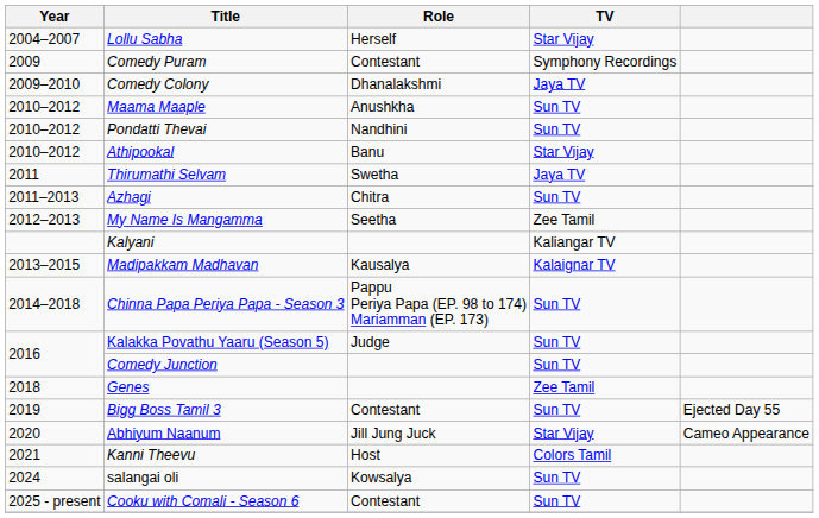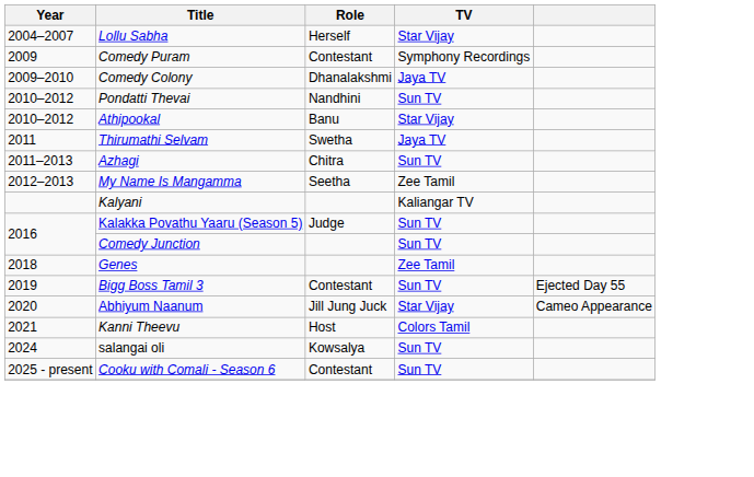- row: 2010–2012 | Maama Maaple | Anushkha | Sun TV
- row: 2013–2015 | Madipakkam Madhavan | Kausalya | Kalaignar TV
- row: 2014–2018 | Chinna Papa Periya Papa - Season 3 | Pappu Periya Papa (EP. 98 to 174) Mariamman (EP. 173) | Sun TV
